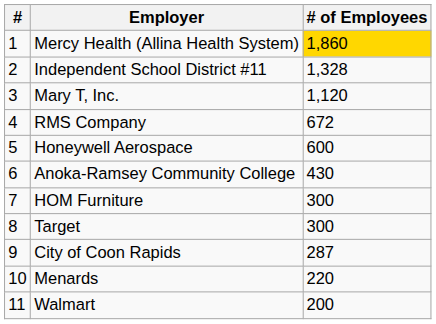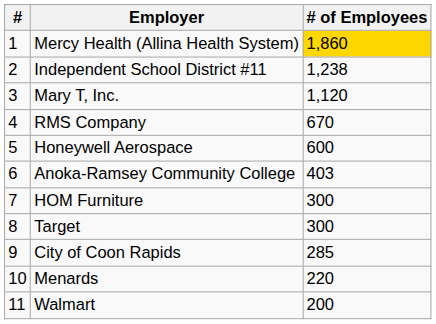Independent School District #11 | # of Employees: 1,328 -> 1,238
RMS Company | # of Employees: 672 -> 670
Anoka-Ramsey Community College | # of Employees: 430 -> 403
City of Coon Rapids | # of Employees: 287 -> 285
